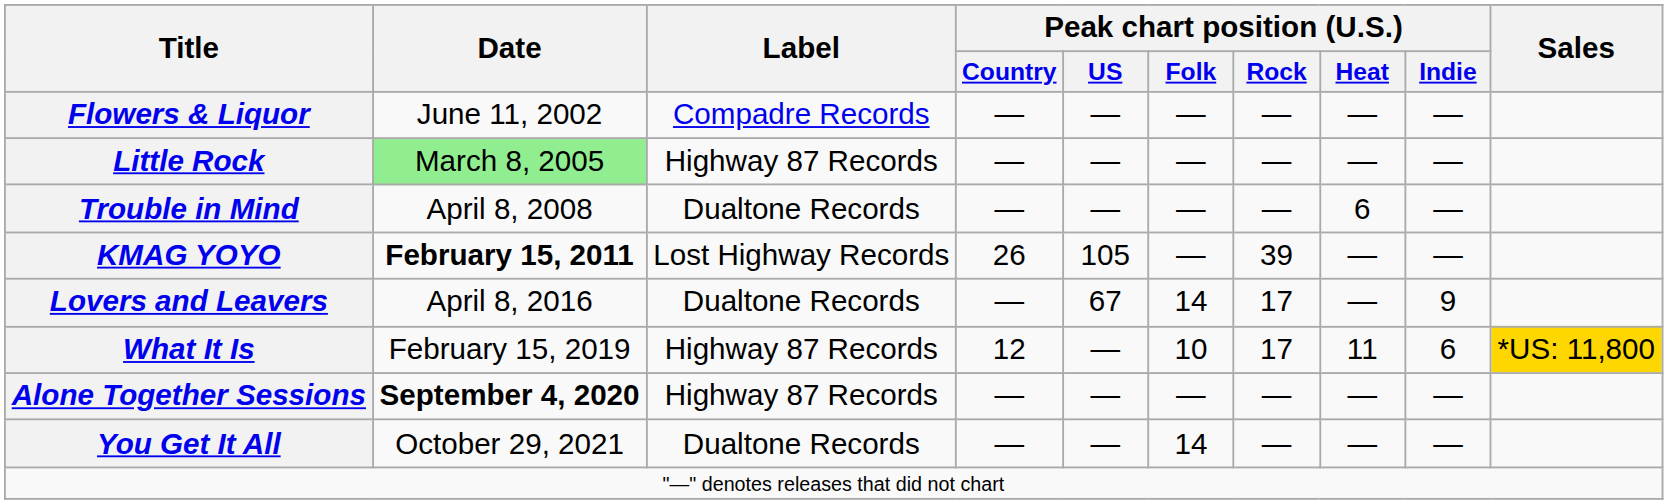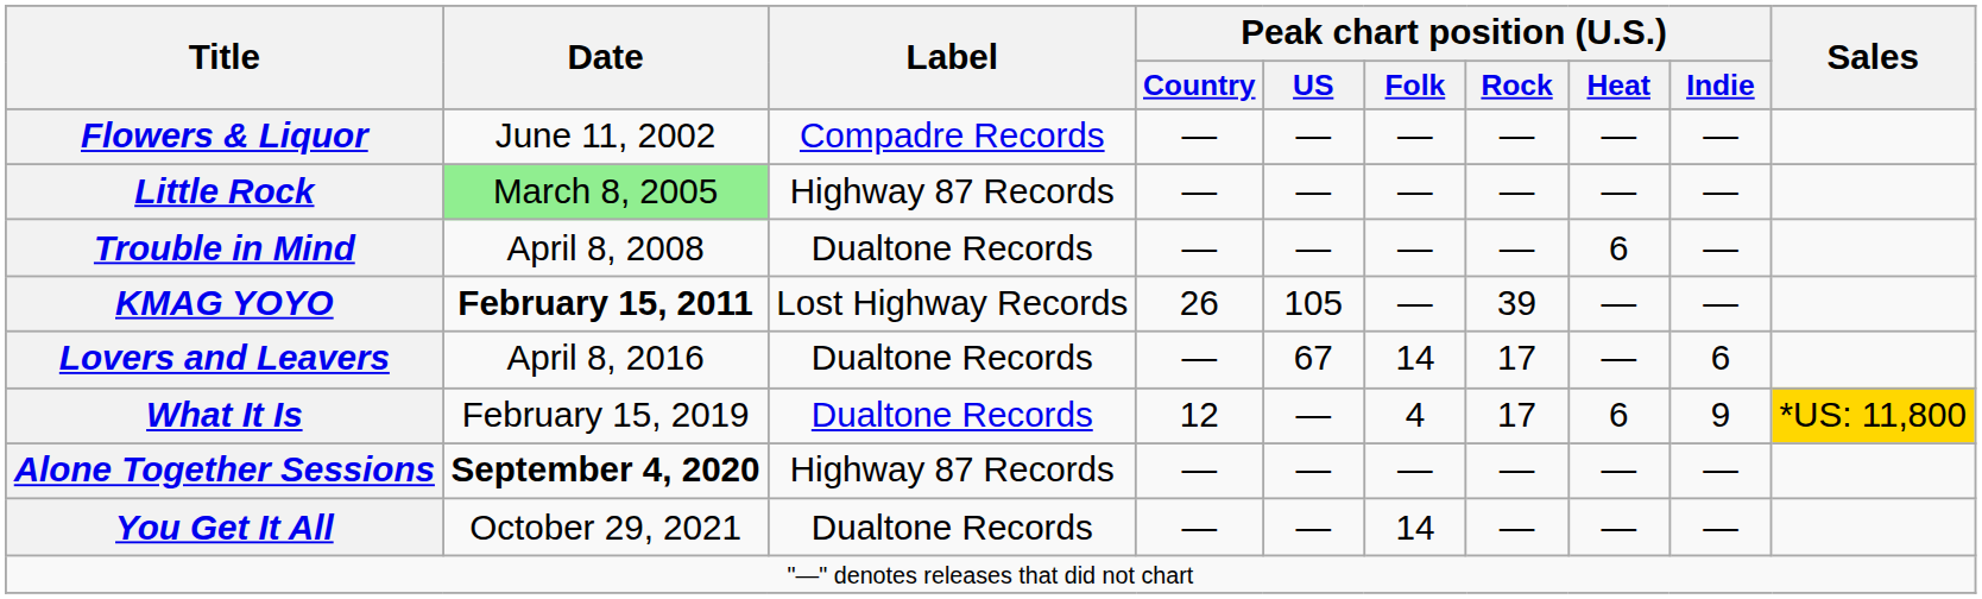Lovers and Leavers | Peak chart position (U.S.) / Indie: 9 -> 6
What It Is | Label: Highway 87 Records -> Dualtone Records
What It Is | Peak chart position (U.S.) / Folk: 10 -> 4
What It Is | Peak chart position (U.S.) / Heat: 11 -> 6
What It Is | Peak chart position (U.S.) / Indie: 6 -> 9
